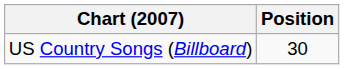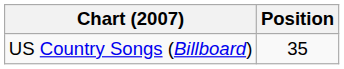US Country Songs (Billboard) | Position: 30 -> 35
